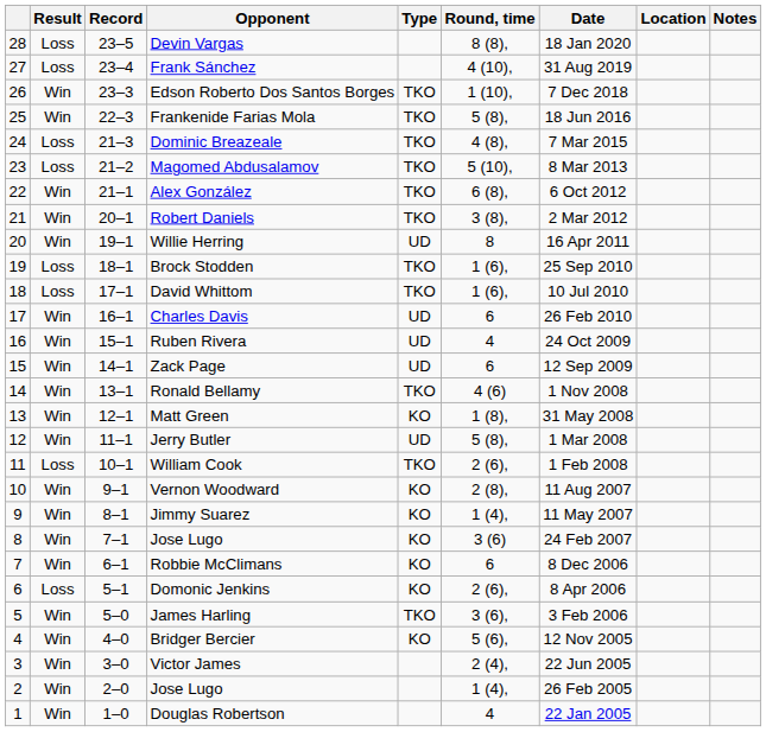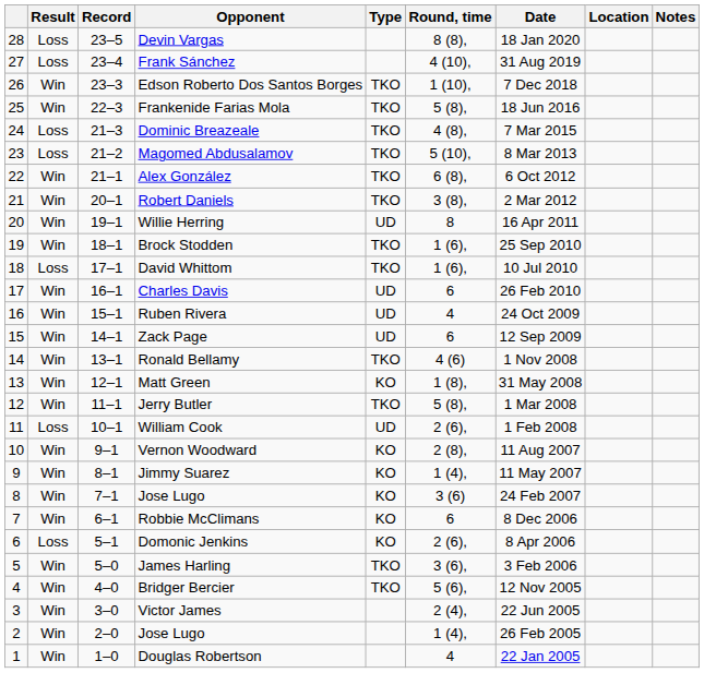Brock Stodden | Result: Loss -> Win
Jerry Butler | Type: UD -> TKO
William Cook | Type: TKO -> UD
Bridger Bercier | Type: KO -> TKO
